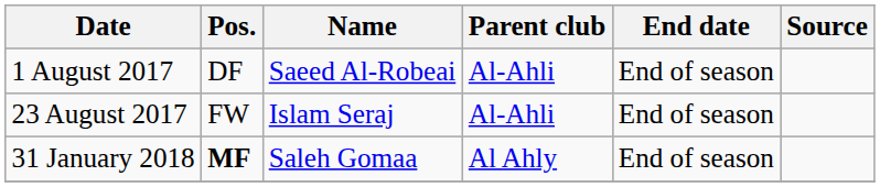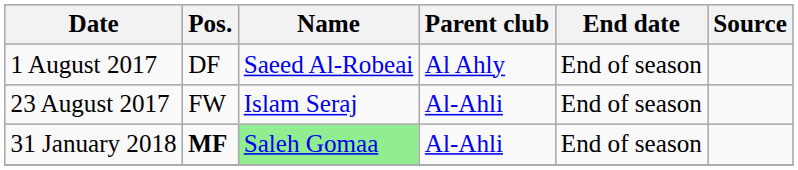1 August 2017 | Parent club: Al-Ahli -> Al Ahly
31 January 2018 | Name: no background -> lightgreen background
31 January 2018 | Parent club: Al Ahly -> Al-Ahli
